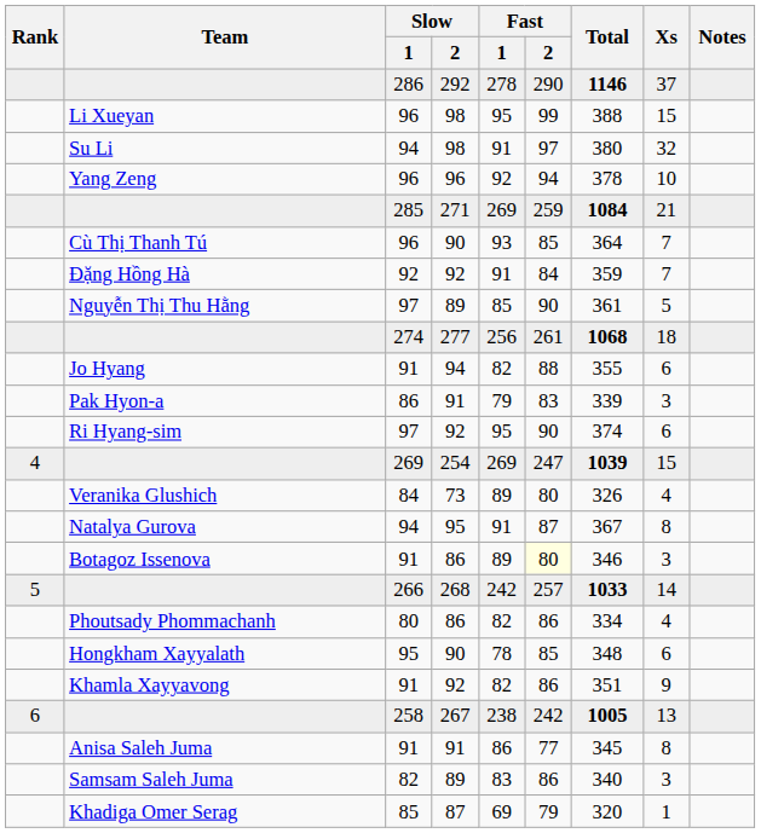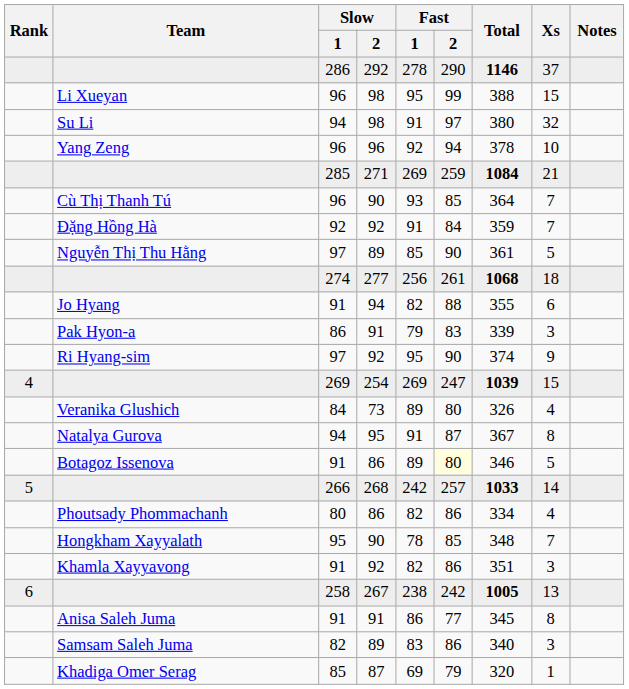Ri Hyang-sim | Xs: 6 -> 9
Botagoz Issenova | Xs: 3 -> 5
Hongkham Xayyalath | Xs: 6 -> 7
Khamla Xayyavong | Xs: 9 -> 3
